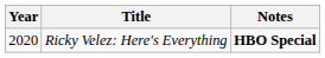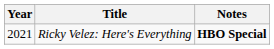Ricky Velez: Here's Everything | Year: 2020 -> 2021
